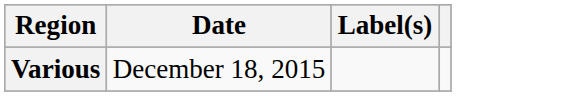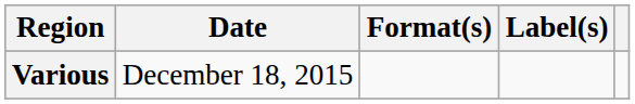+ column: Format(s)
